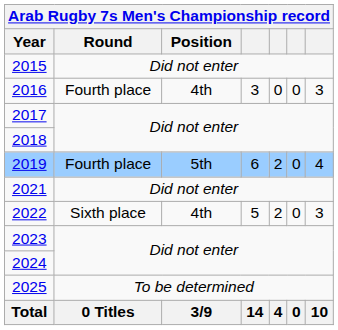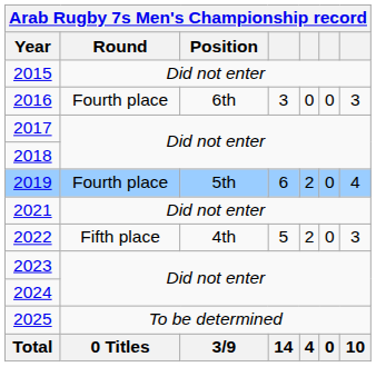2016 | Position: 4th -> 6th
2022 | Round: Sixth place -> Fifth place
